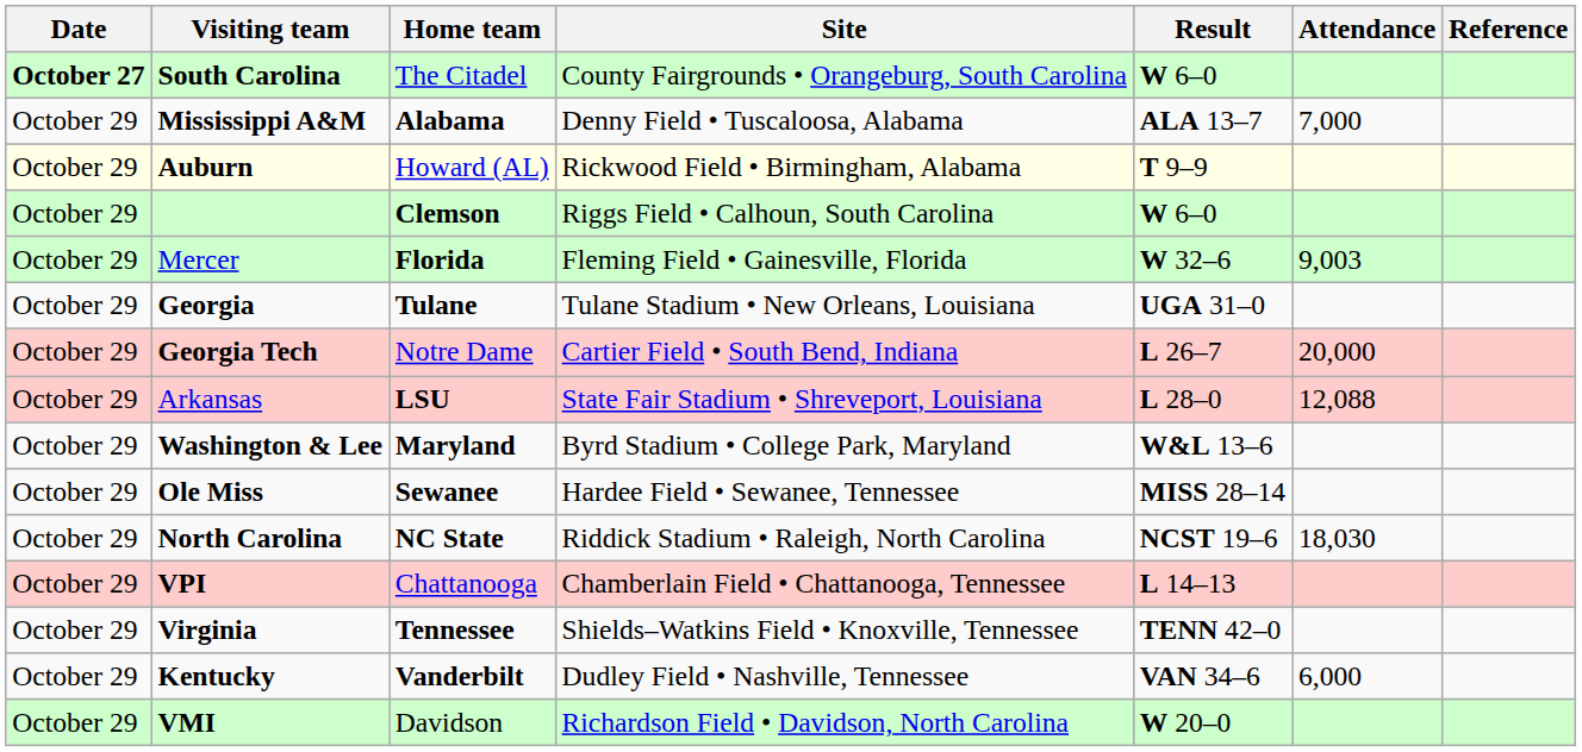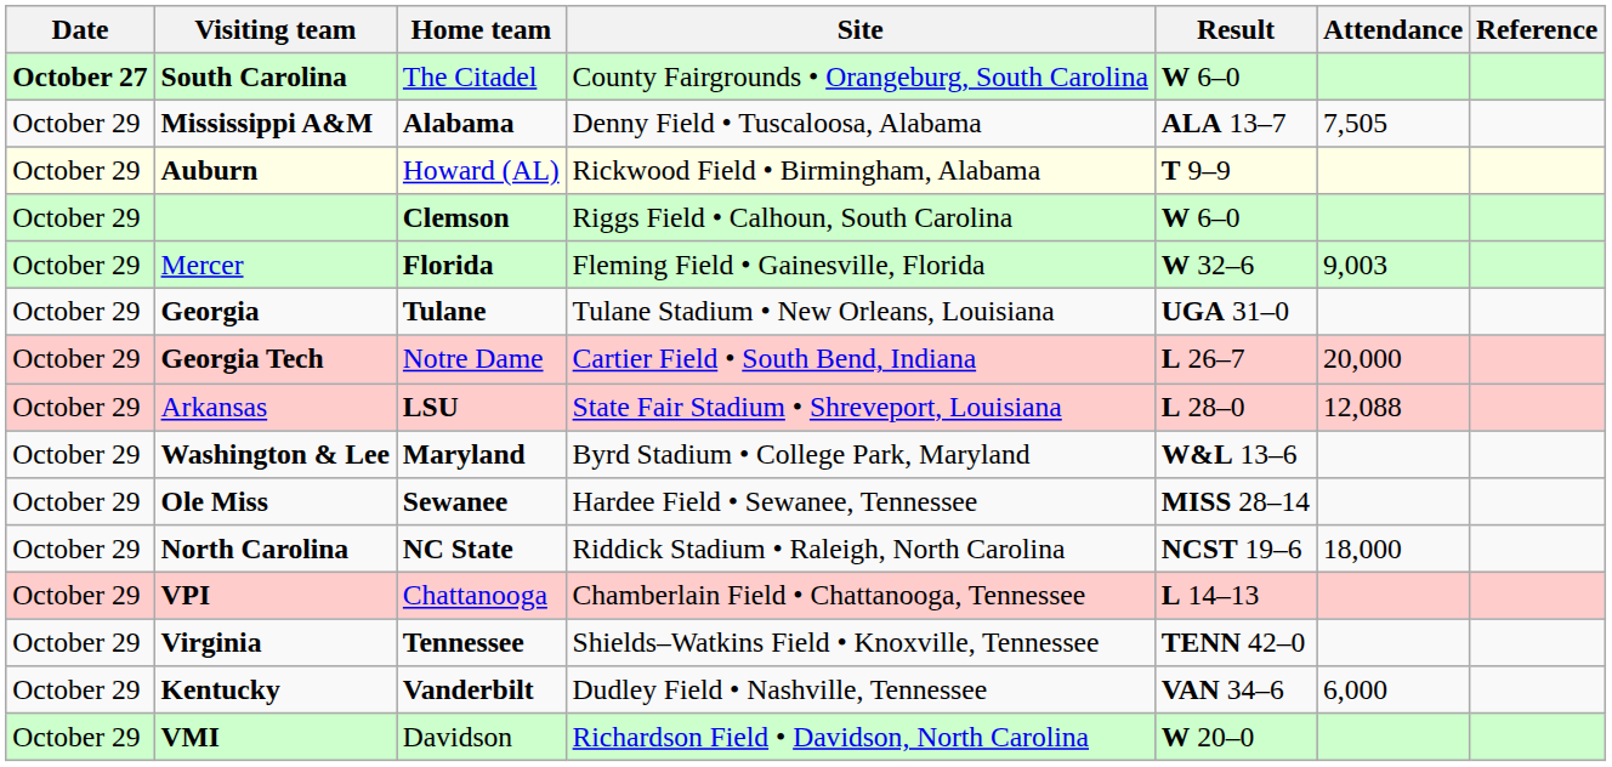Mississippi A&M | Attendance: 7,000 -> 7,505
North Carolina | Attendance: 18,030 -> 18,000
